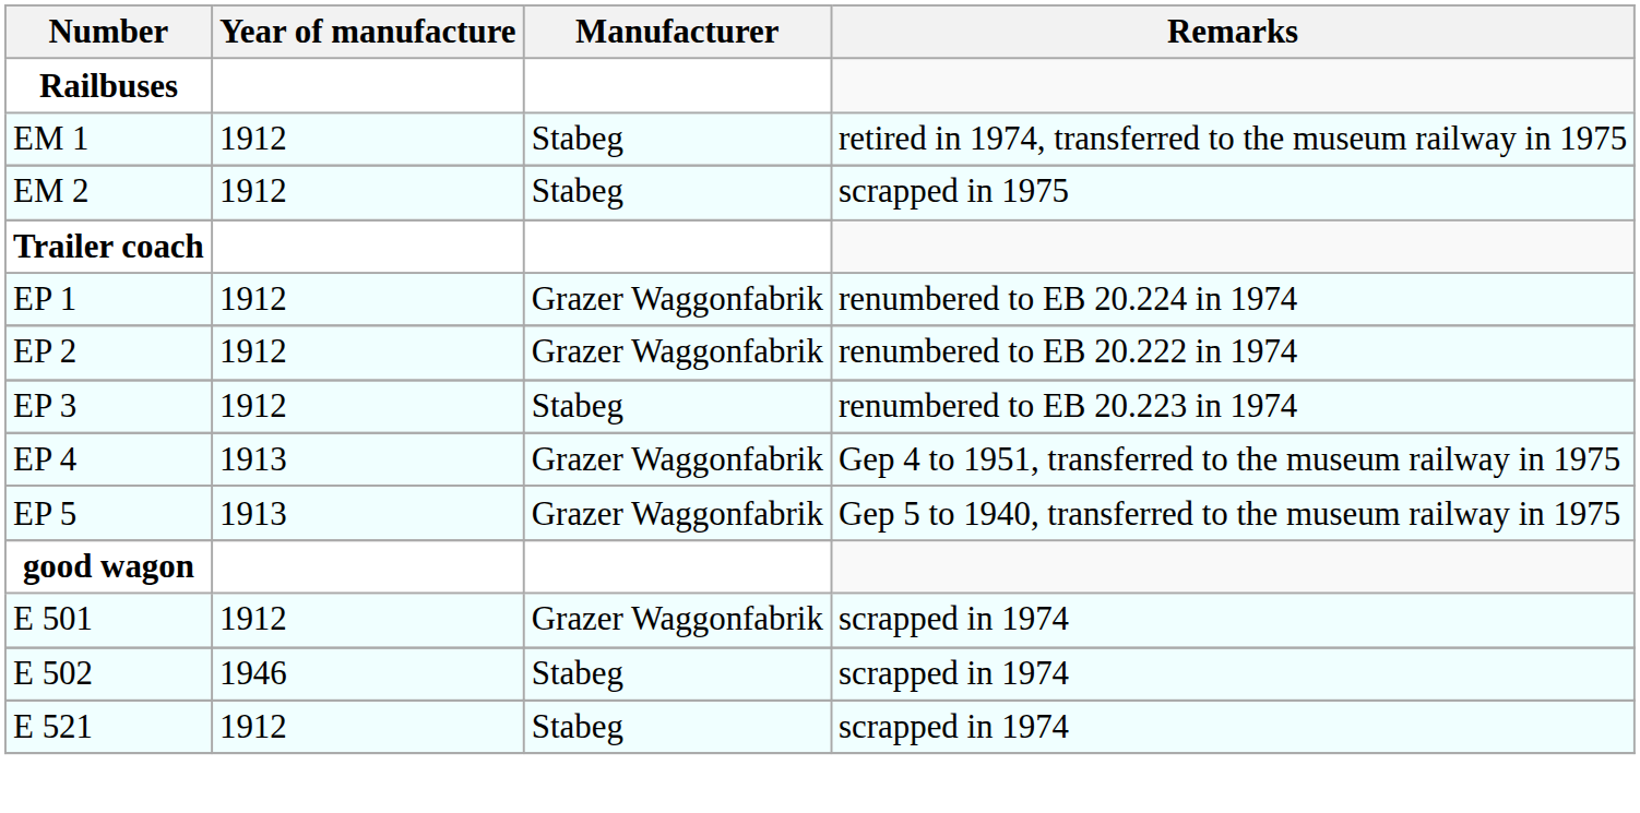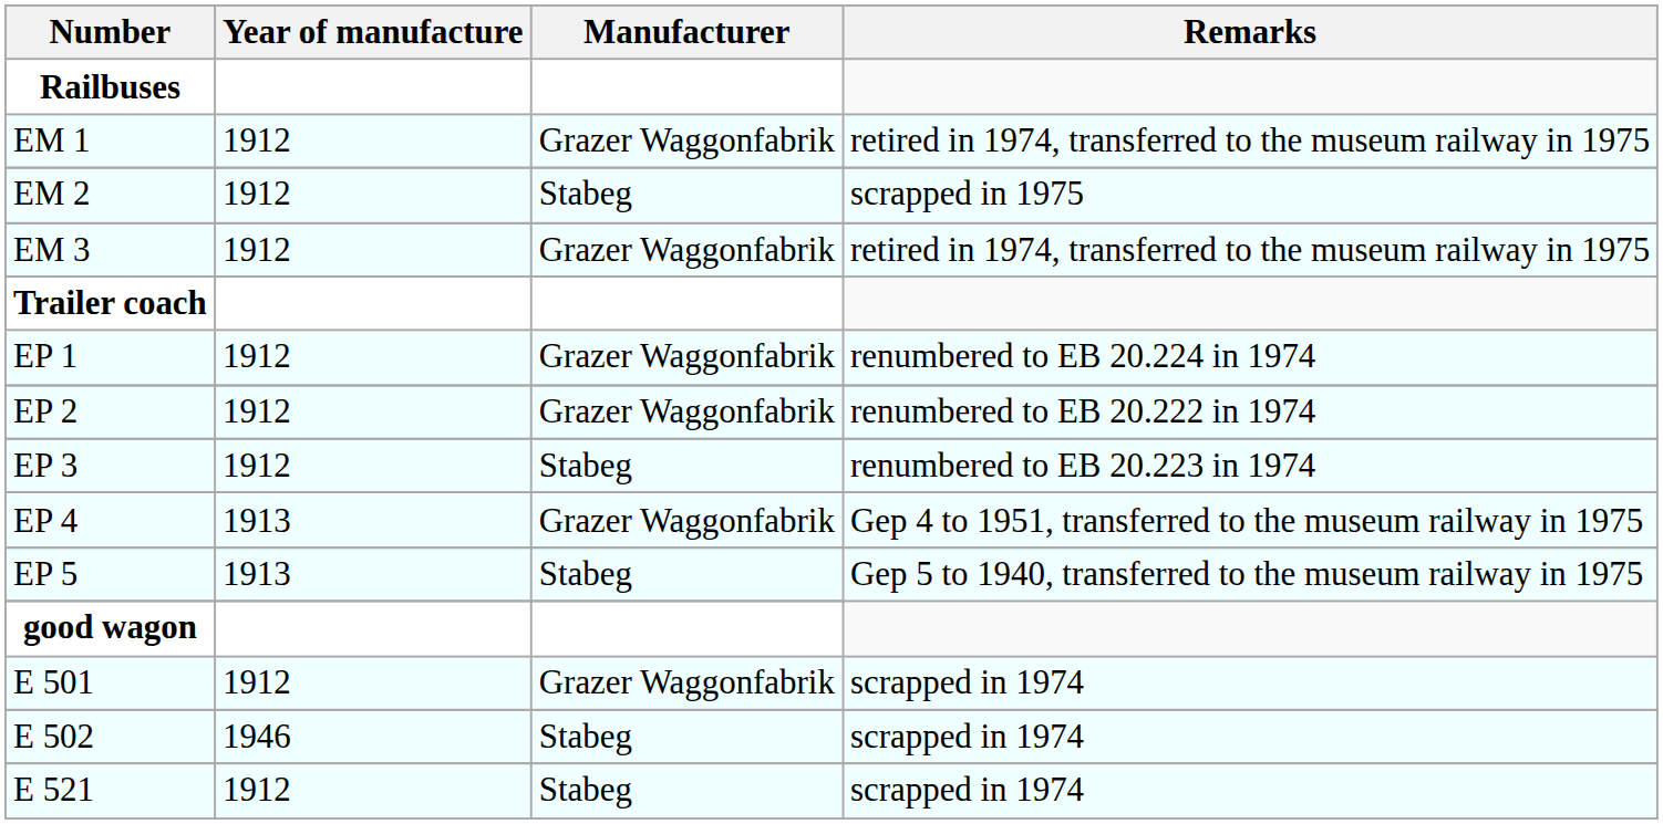EM 1 | Manufacturer: Stabeg -> Grazer Waggonfabrik
+ row: EM 3 | 1912 | Grazer Waggonfabrik | retired in 1974, transferred to the museum railway in 1975
EP 5 | Manufacturer: Grazer Waggonfabrik -> Stabeg
